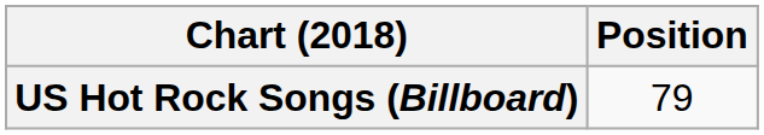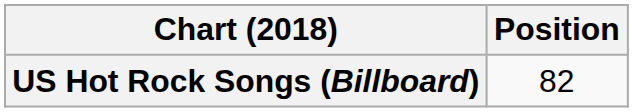US Hot Rock Songs (Billboard) | Position: 79 -> 82
